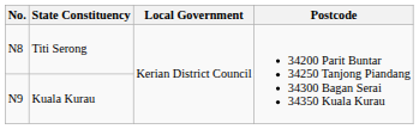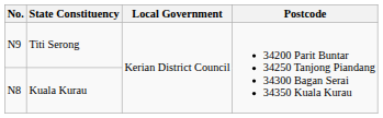Titi Serong | No.: N8 -> N9
Kuala Kurau | No.: N9 -> N8
